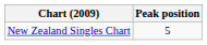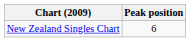New Zealand Singles Chart | Peak position: 5 -> 6
